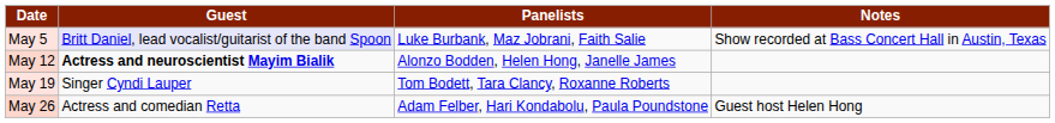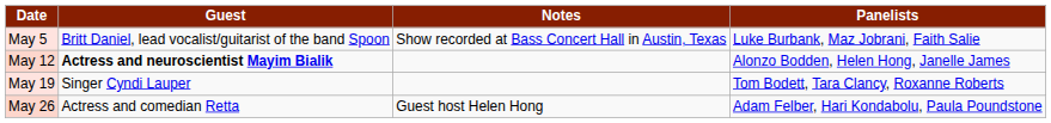columns swapped: Panelists <-> Notes
May 5 | Guest: lavender background -> no background
